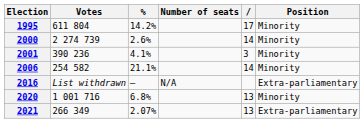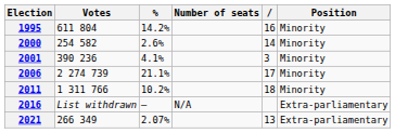1995 | column 5: 17 -> 16
2000 | Votes: 2 274 739 -> 254 582
2006 | Votes: 254 582 -> 2 274 739
2006 | column 5: 14 -> 17
+ row: 2011 | 1 311 766 | 10.2% | 18 | Minority
- row: 2020 | 1 001 716 | 6.8% | 13 | Minority
